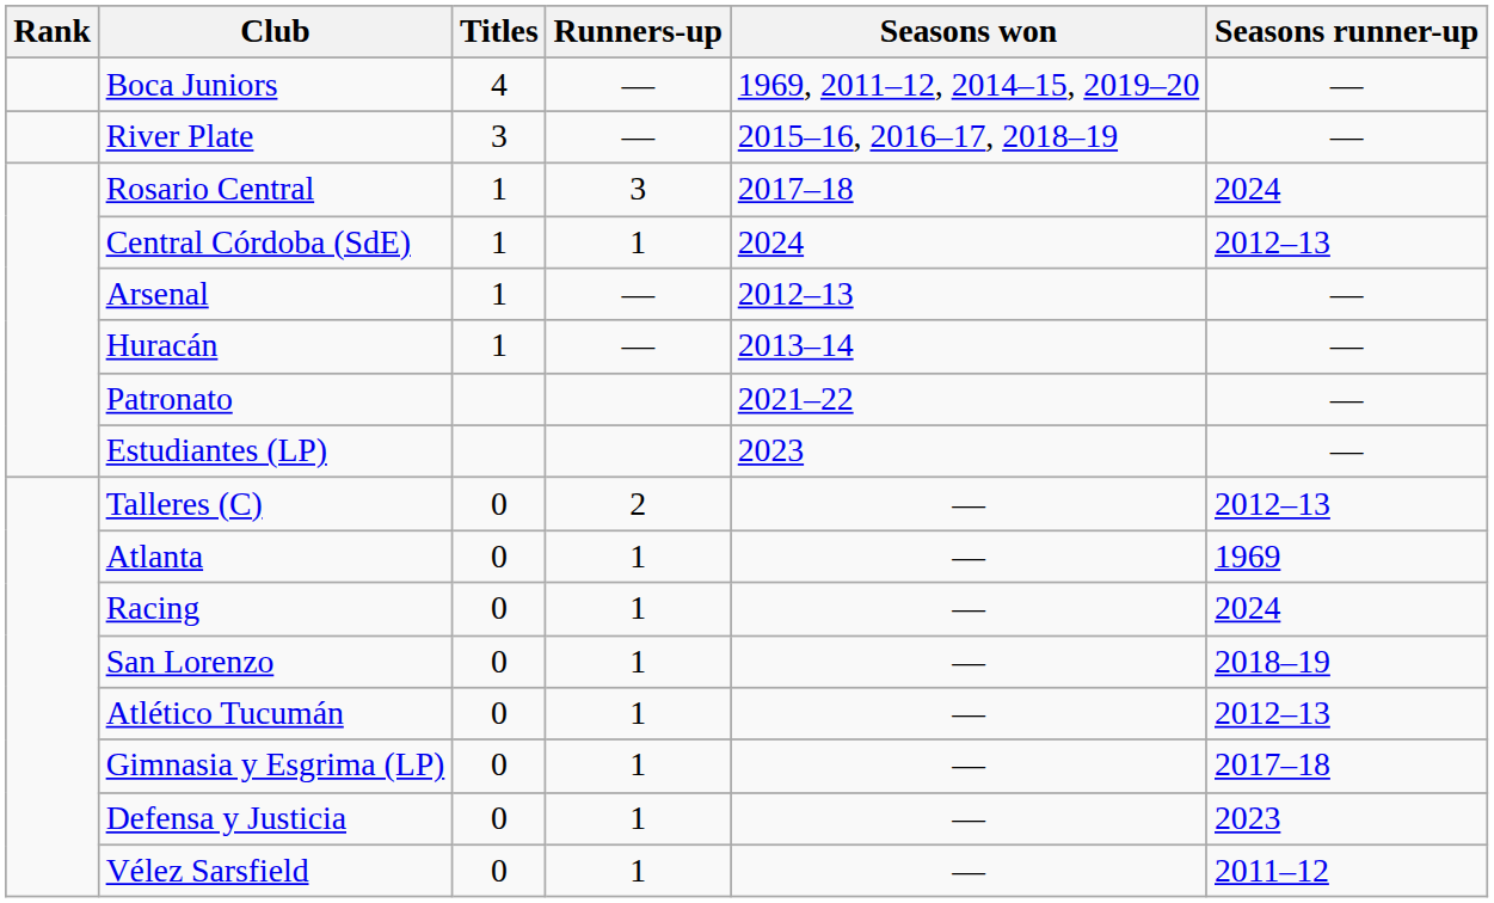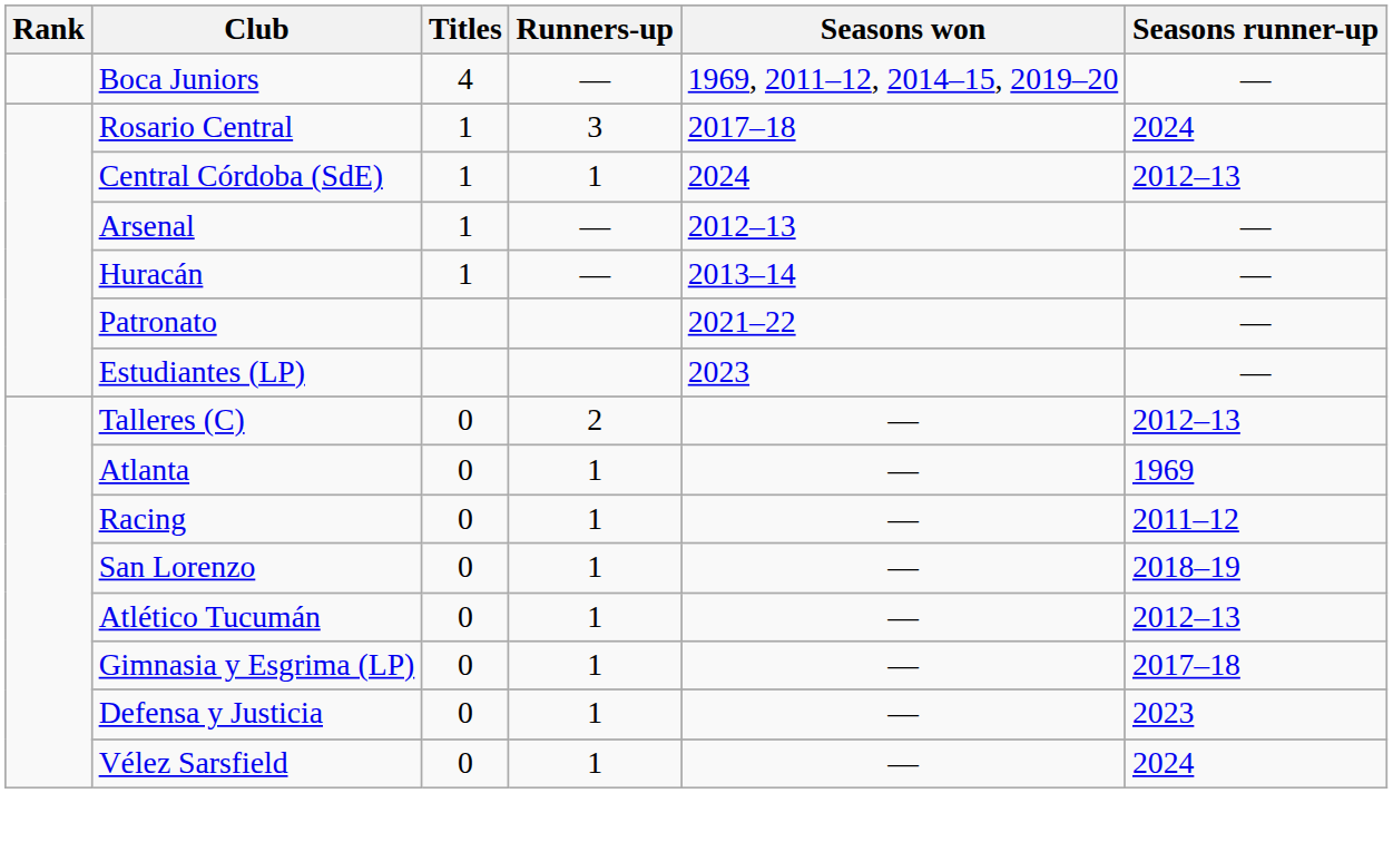- row: River Plate | 3 | — | 2015–16, 2016–17, 2018–19 | —
Racing | Seasons runner-up: 2024 -> 2011–12
Vélez Sarsfield | Seasons runner-up: 2011–12 -> 2024
